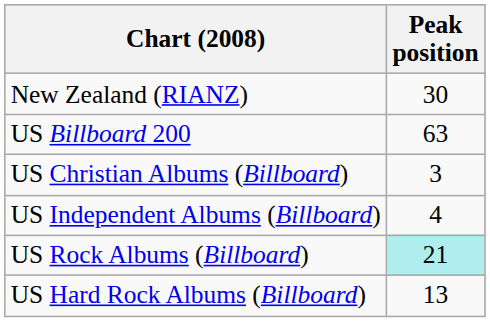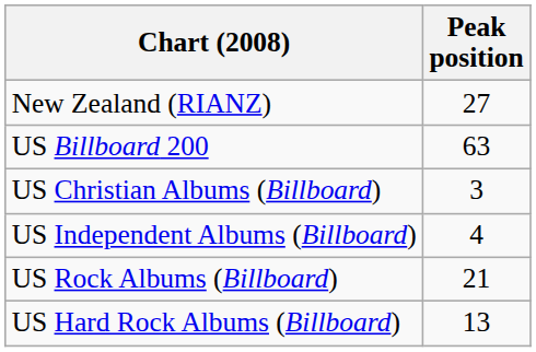New Zealand (RIANZ) | Peak position: 30 -> 27
US Rock Albums (Billboard) | Peak position: paleturquoise background -> no background
